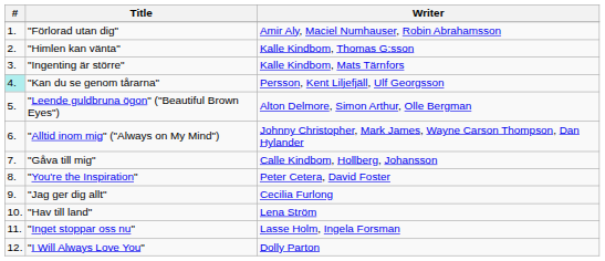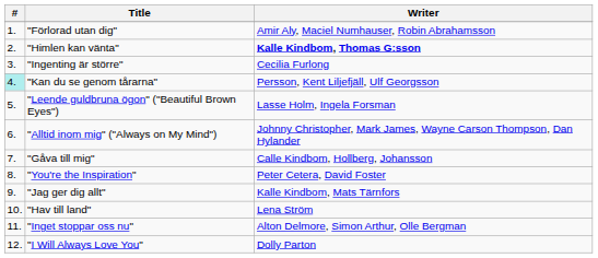"Himlen kan vänta" | Writer: normal -> bold
"Ingenting är större" | Writer: Kalle Kindbom, Mats Tärnfors -> Cecilia Furlong
"Leende guldbruna ögon" ("Beautiful Brown Eyes") | Writer: Alton Delmore, Simon Arthur, Olle Bergman -> Lasse Holm, Ingela Forsman
"Jag ger dig allt" | Writer: Cecilia Furlong -> Kalle Kindbom, Mats Tärnfors
"Inget stoppar oss nu" | Writer: Lasse Holm, Ingela Forsman -> Alton Delmore, Simon Arthur, Olle Bergman
